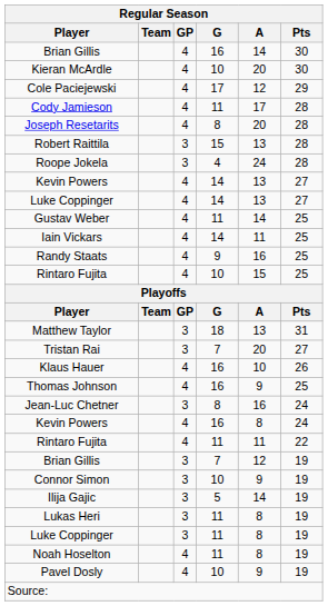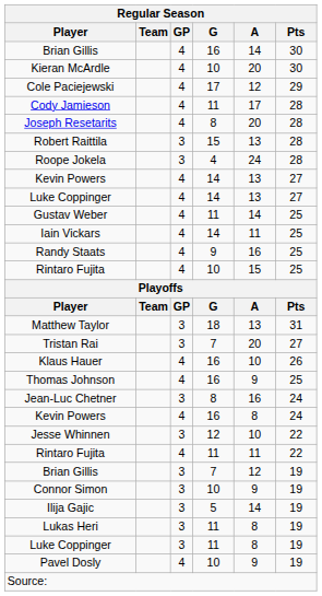+ row: Jesse Whinnen | 3 | 12 | 10 | 22
- row: Noah Hoselton | 4 | 11 | 8 | 19
